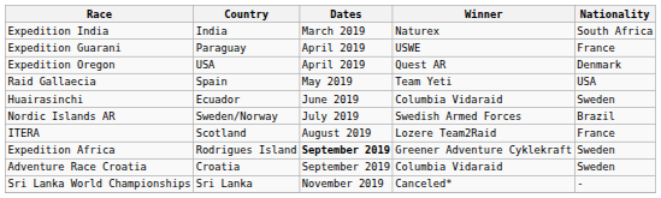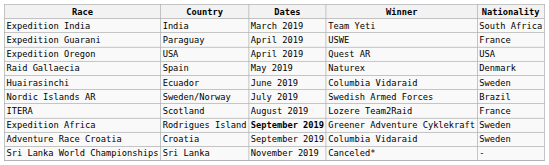Expedition India | Winner: Naturex -> Team Yeti
Expedition Oregon | Nationality: Denmark -> USA
Raid Gallaecia | Winner: Team Yeti -> Naturex
Raid Gallaecia | Nationality: USA -> Denmark
